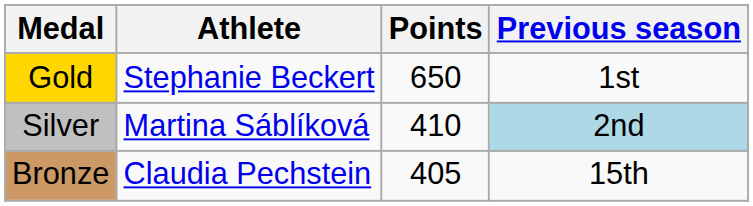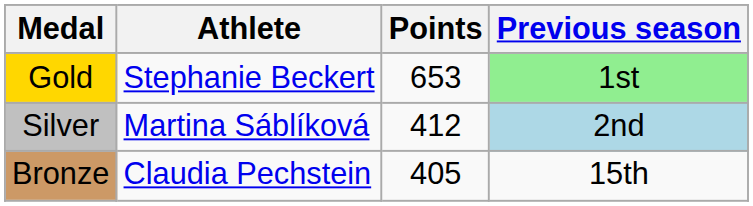Gold | Points: 650 -> 653
Gold | Previous season: no background -> lightgreen background
Silver | Points: 410 -> 412
